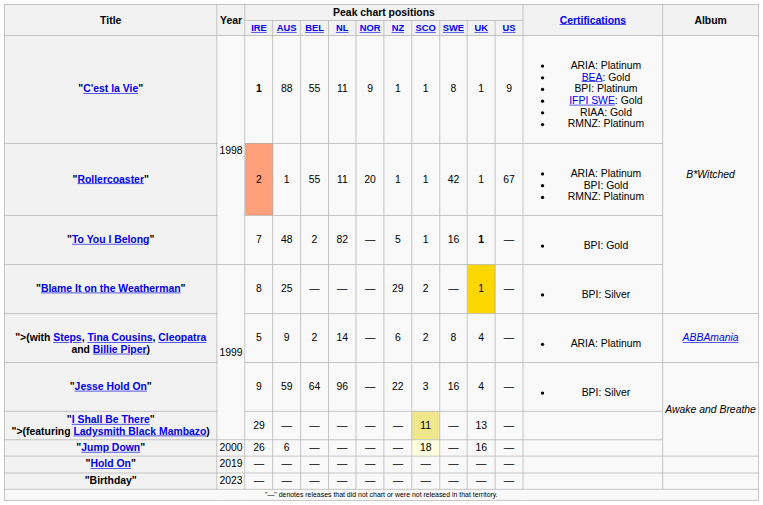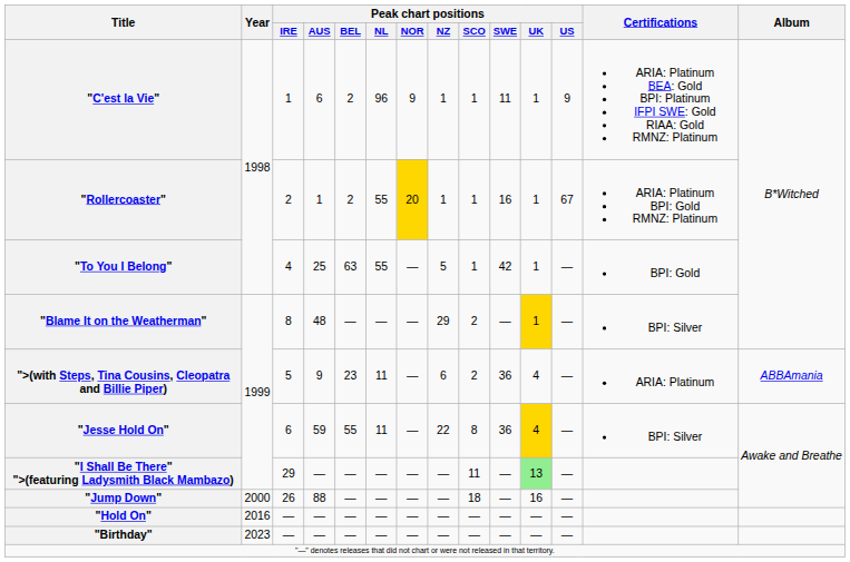"C'est la Vie" | Peak chart positions / IRE: bold -> normal
"C'est la Vie" | Peak chart positions / AUS: 88 -> 6
"C'est la Vie" | Peak chart positions / BEL: 55 -> 2
"C'est la Vie" | Peak chart positions / NL: 11 -> 96
"C'est la Vie" | Peak chart positions / SWE: 8 -> 11
"Rollercoaster" | Peak chart positions / IRE: lightsalmon background -> no background
"Rollercoaster" | Peak chart positions / BEL: 55 -> 2
"Rollercoaster" | Peak chart positions / NL: 11 -> 55
"Rollercoaster" | Peak chart positions / NOR: no background -> gold background
"Rollercoaster" | Peak chart positions / SWE: 42 -> 16
"To You I Belong" | Peak chart positions / IRE: 7 -> 4
"To You I Belong" | Peak chart positions / AUS: 48 -> 25
"To You I Belong" | Peak chart positions / BEL: 2 -> 63
"To You I Belong" | Peak chart positions / NL: 82 -> 55
"To You I Belong" | Peak chart positions / SWE: 16 -> 42
"To You I Belong" | Peak chart positions / UK: bold -> normal
"Blame It on the Weatherman" | Peak chart positions / AUS: 25 -> 48
">(with Steps, Tina Cousins, Cleopatra and Billie Piper) | Peak chart positions / BEL: 2 -> 23
">(with Steps, Tina Cousins, Cleopatra and Billie Piper) | Peak chart positions / NL: 14 -> 11
">(with Steps, Tina Cousins, Cleopatra and Billie Piper) | Peak chart positions / SWE: 8 -> 36
"Jesse Hold On" | Peak chart positions / IRE: 9 -> 6
"Jesse Hold On" | Peak chart positions / BEL: 64 -> 55
"Jesse Hold On" | Peak chart positions / NL: 96 -> 11
"Jesse Hold On" | Peak chart positions / SCO: 3 -> 8
"Jesse Hold On" | Peak chart positions / SWE: 16 -> 36
"Jesse Hold On" | Peak chart positions / UK: no background -> gold background
"I Shall Be There" ">(featuring Ladysmith Black Mambazo) | Peak chart positions / SCO: khaki background -> no background
"I Shall Be There" ">(featuring Ladysmith Black Mambazo) | Peak chart positions / UK: no background -> lightgreen background
"Jump Down" | Peak chart positions / AUS: 6 -> 88
"Jump Down" | Peak chart positions / SCO: lightyellow background -> no background
"Hold On" | Year: 2019 -> 2016
